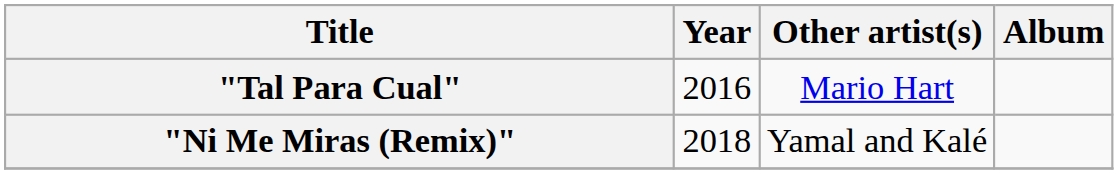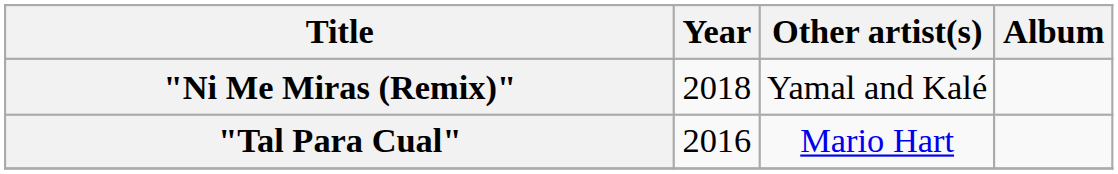rows swapped: "Tal Para Cual" <-> "Ni Me Miras (Remix)"
